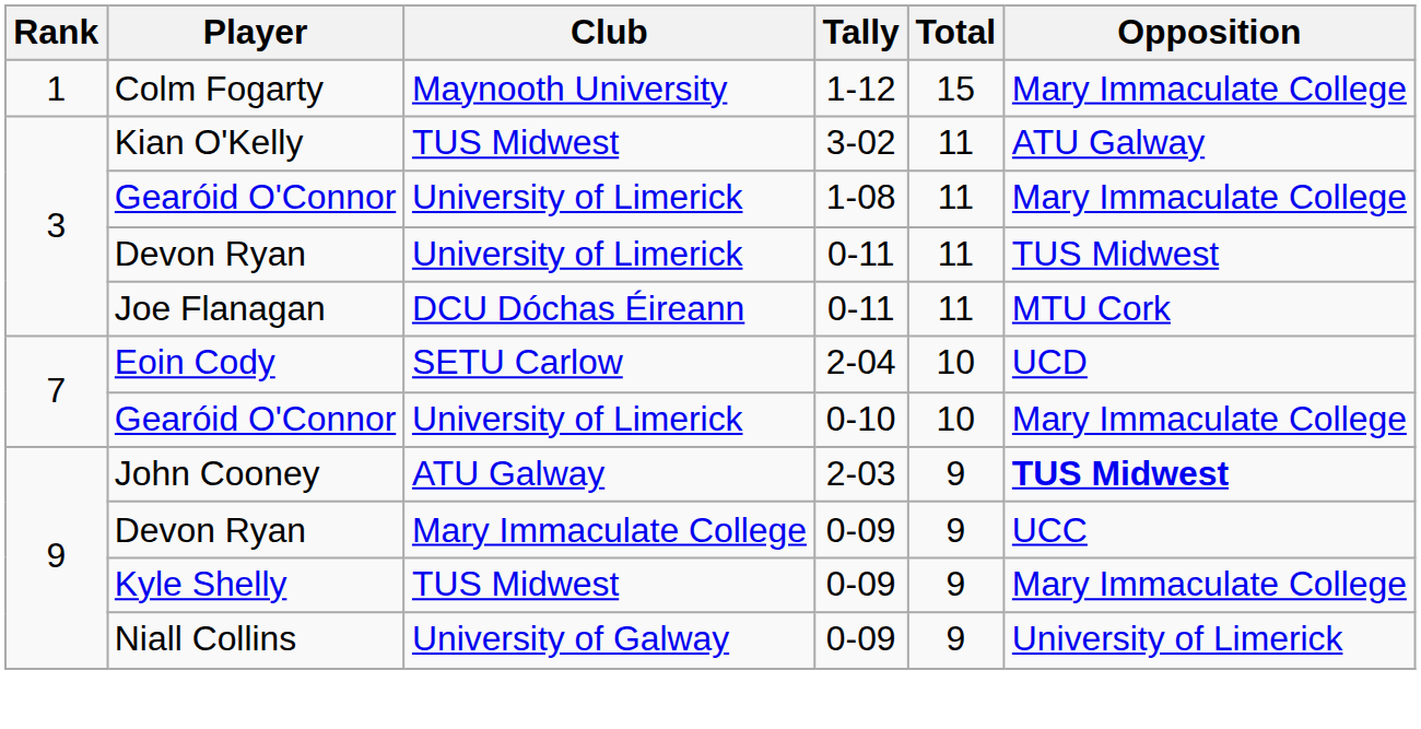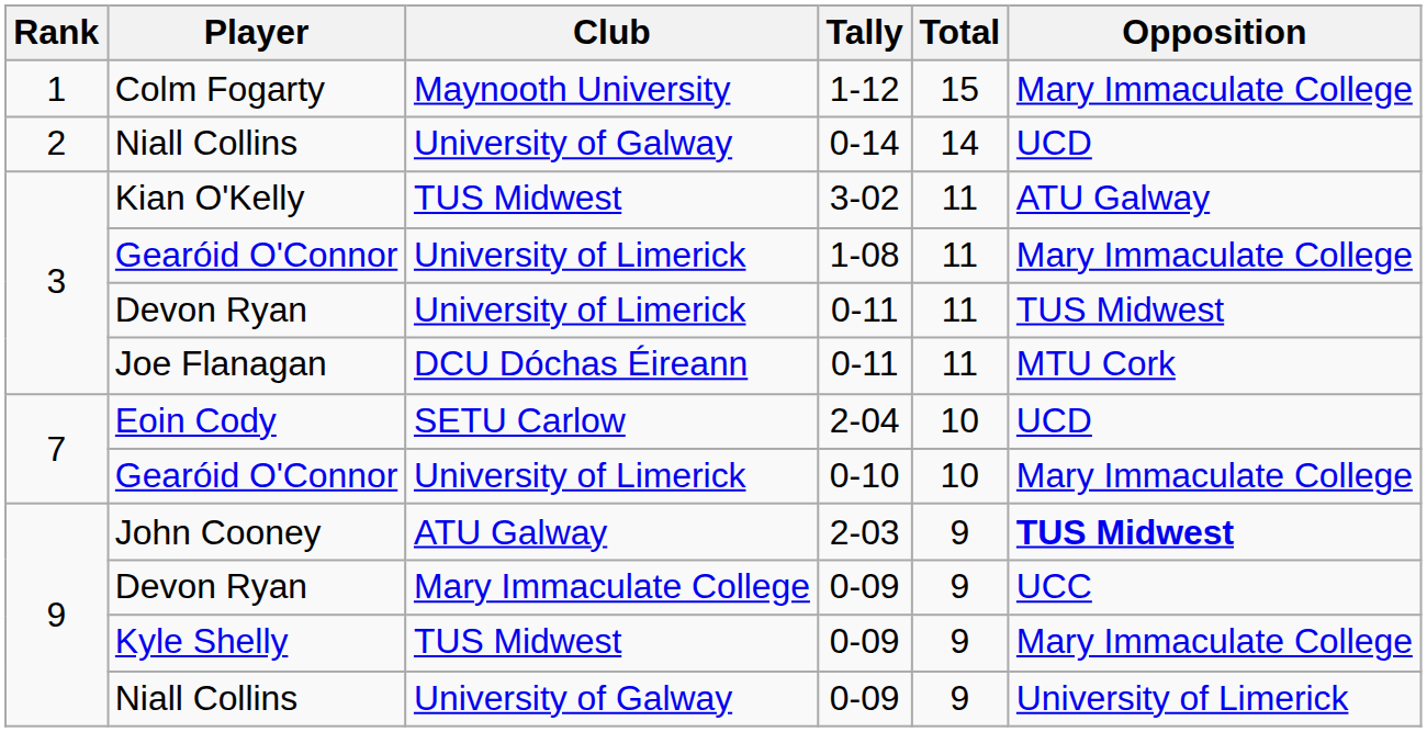+ row: 2 | Niall Collins | University of Galway | 0-14 | 14 | UCD
